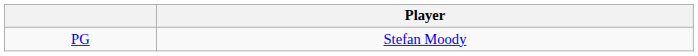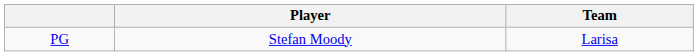+ column: Team | Larisa
